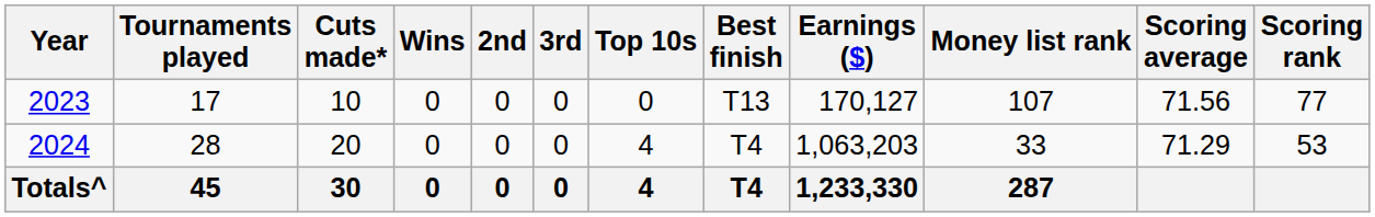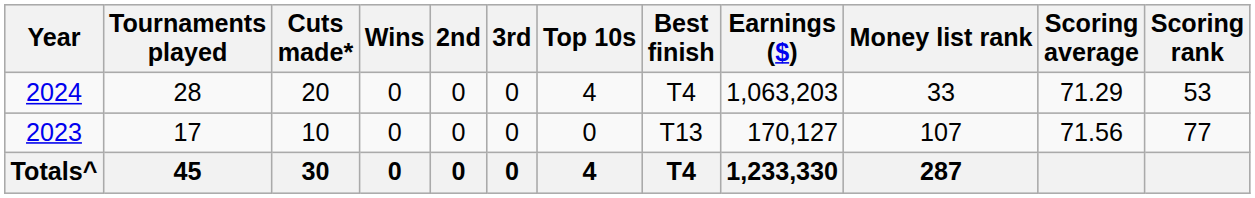rows swapped: 2023 <-> 2024
